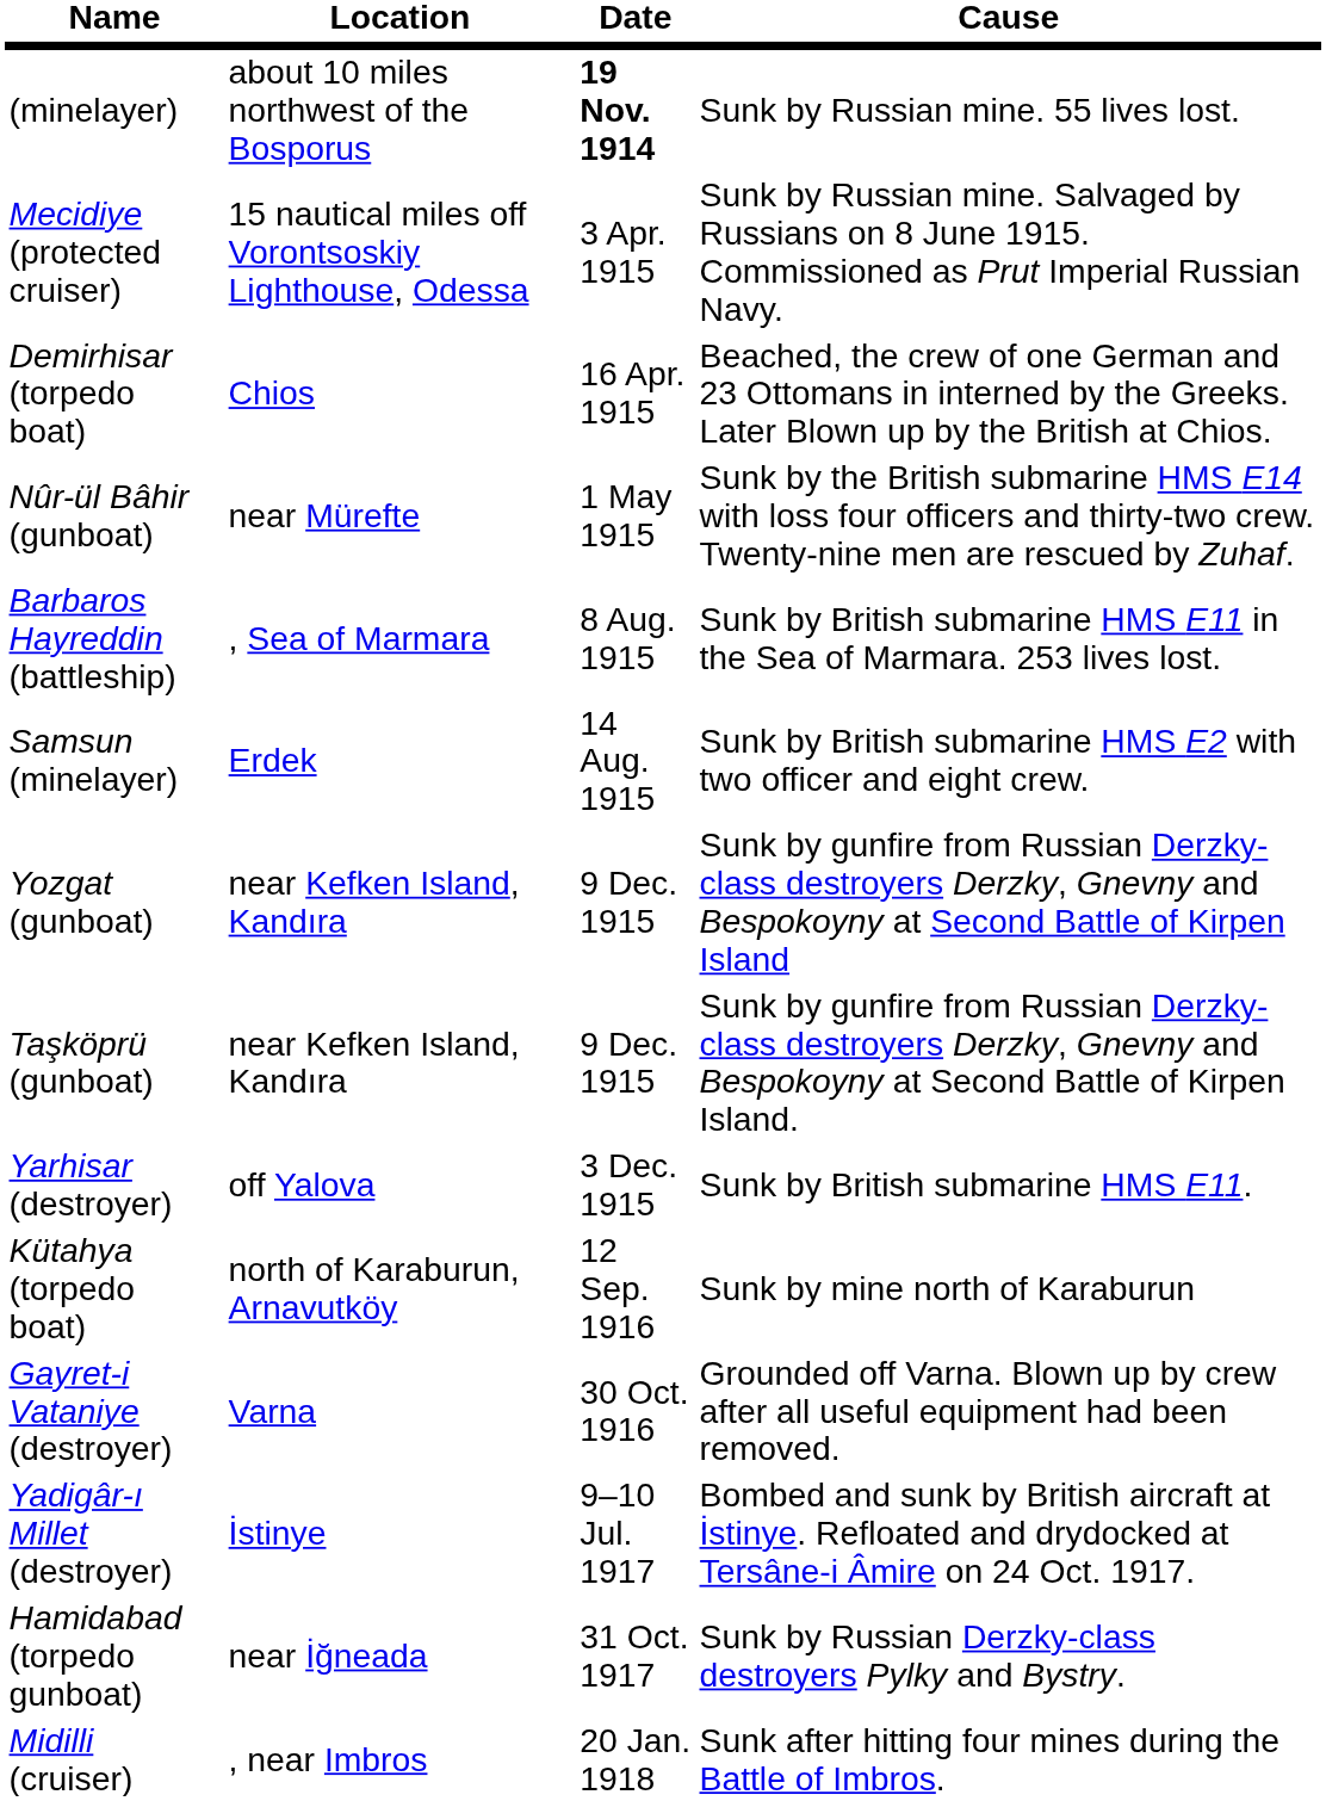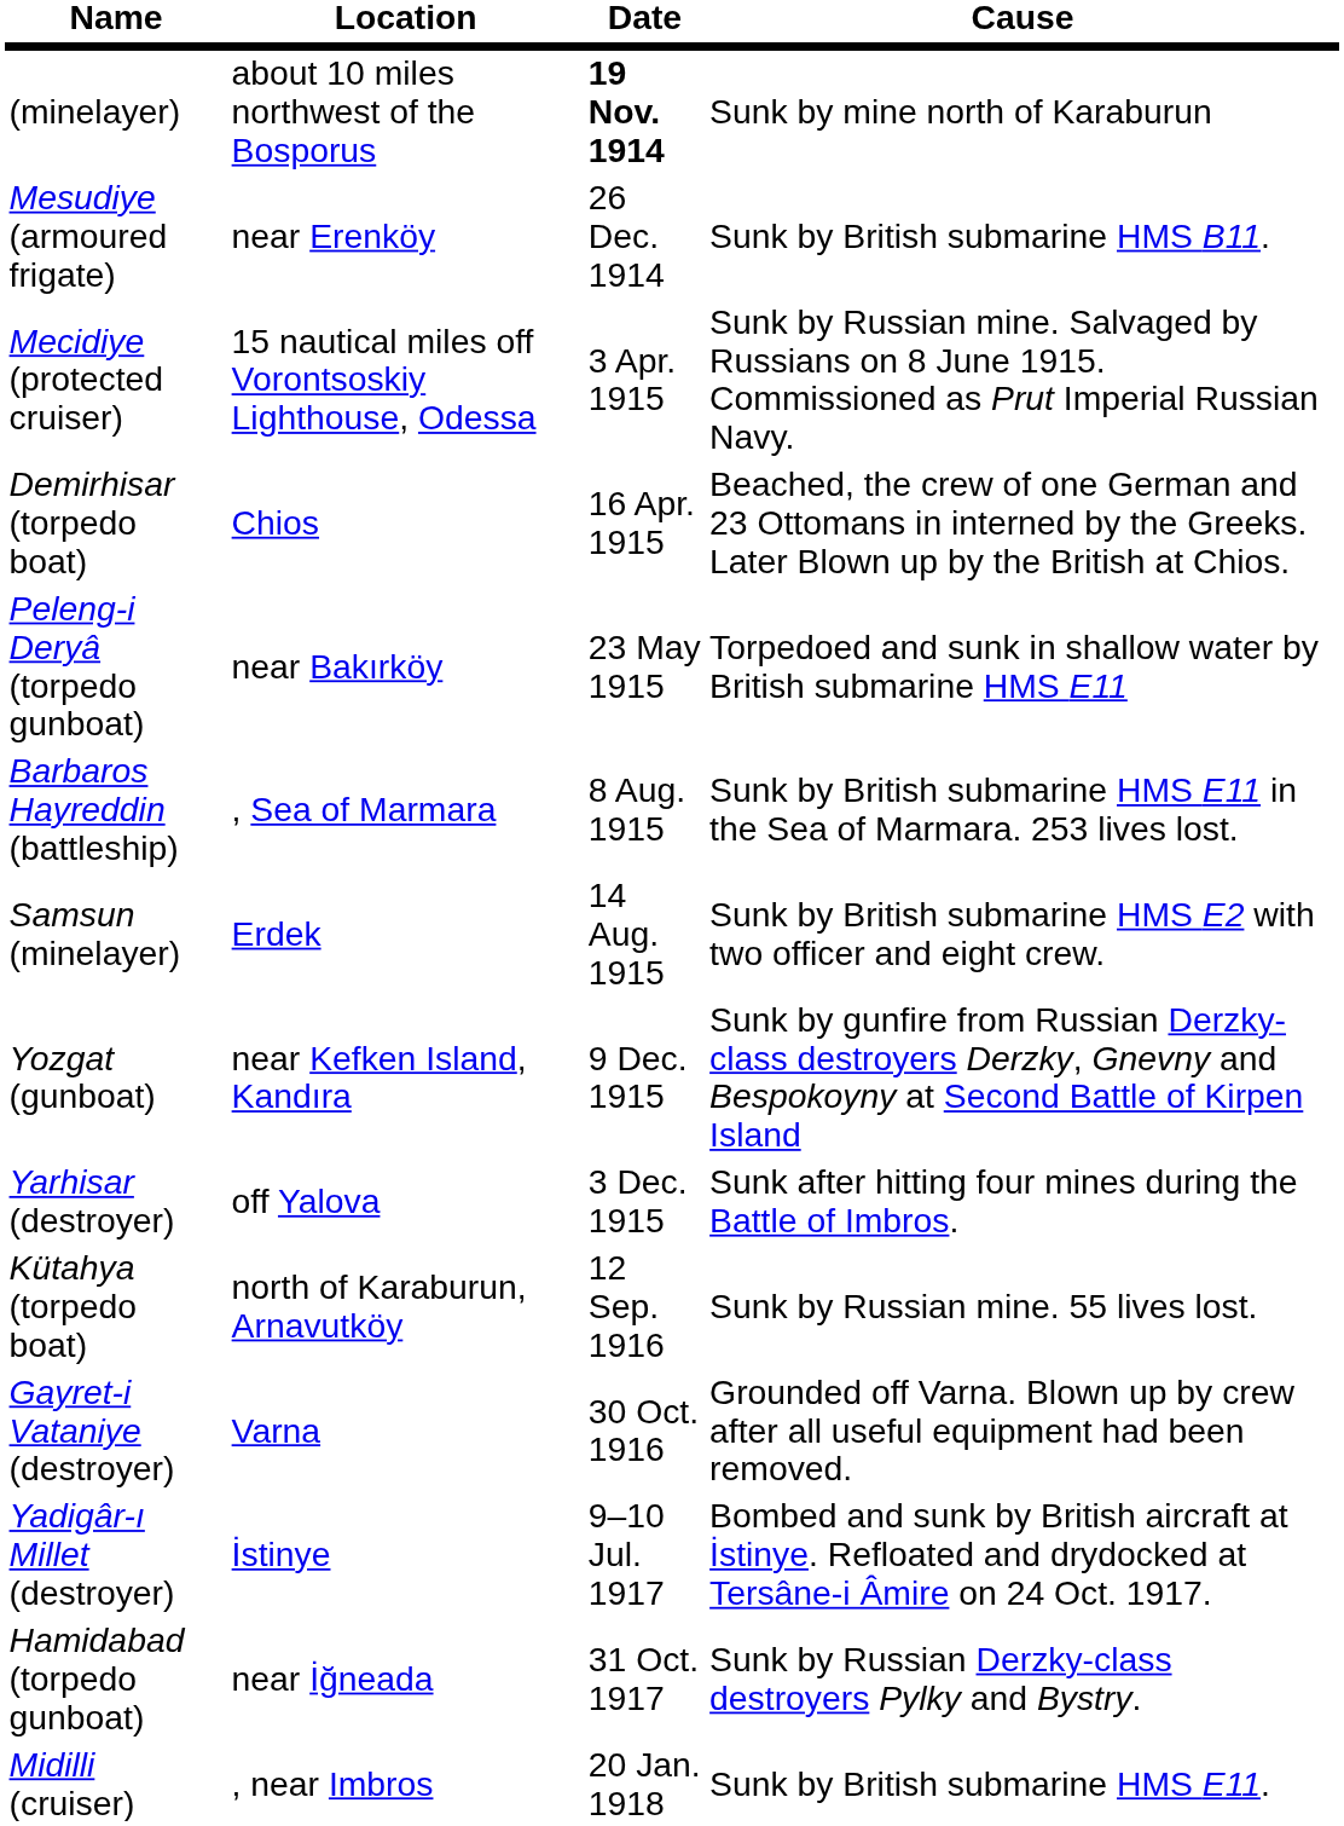(minelayer) | Cause: Sunk by Russian mine. 55 lives lost. -> Sunk by mine north of Karaburun
+ row: Mesudiye (armoured frigate) | near Erenköy | 26 Dec. 1914 | Sunk by British submarine HMS B11.
+ row: Peleng-i Deryâ (torpedo gunboat) | near Bakırköy | 23 May 1915 | Torpedoed and sunk in shallow water by British submarine HMS E11
- row: Nûr-ül Bâhir (gunboat) | near Mürefte | 1 May 1915 | Sunk by the British submarine HMS E14 with loss four officers and thirty-two crew. Twenty-nine men are rescued by Zuhaf.
- row: Taşköprü (gunboat) | near Kefken Island, Kandıra | 9 Dec. 1915 | Sunk by gunfire from Russian Derzky-class destroyers Derzky, Gnevny and Bespokoyny at Second Battle of Kirpen Island.
Yarhisar (destroyer) | Cause: Sunk by British submarine HMS E11. -> Sunk after hitting four mines during the Battle of Imbros.
Kütahya (torpedo boat) | Cause: Sunk by mine north of Karaburun -> Sunk by Russian mine. 55 lives lost.
Midilli (cruiser) | Cause: Sunk after hitting four mines during the Battle of Imbros. -> Sunk by British submarine HMS E11.
